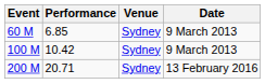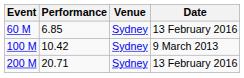60 M | Date: 9 March 2013 -> 13 February 2016
